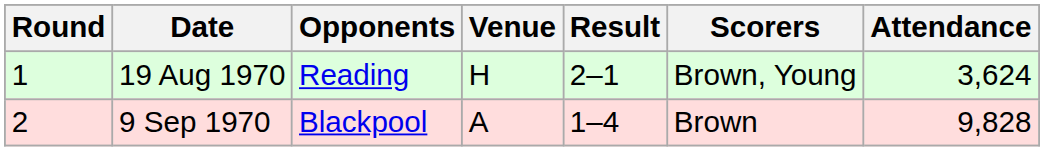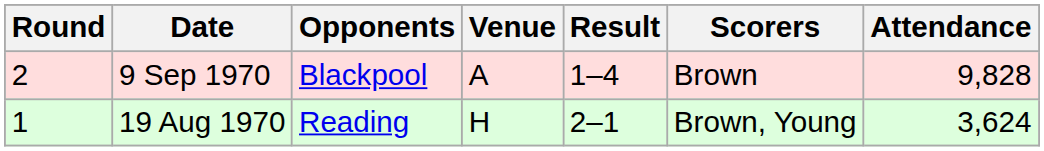rows swapped: 19 Aug 1970 <-> 9 Sep 1970
